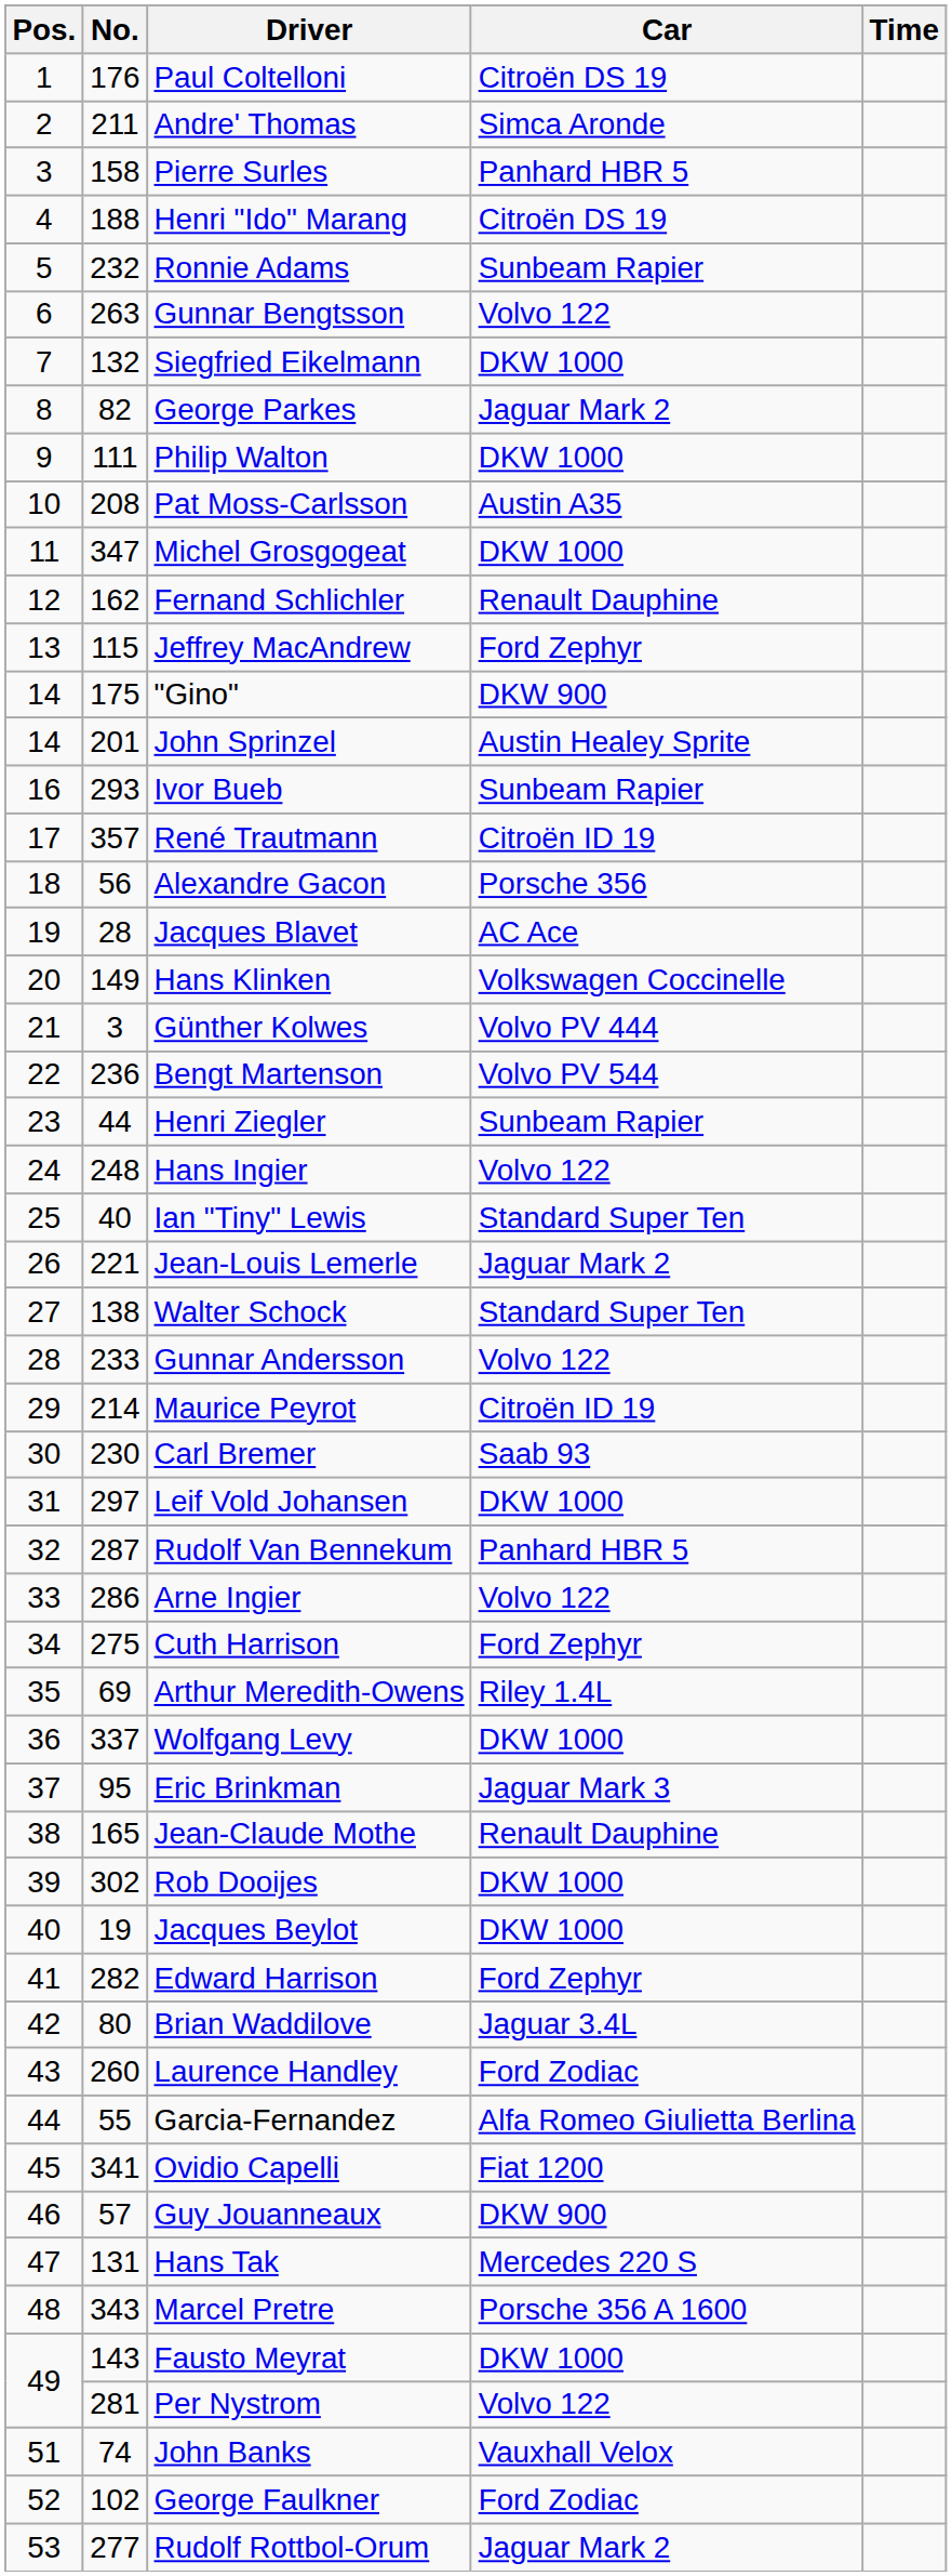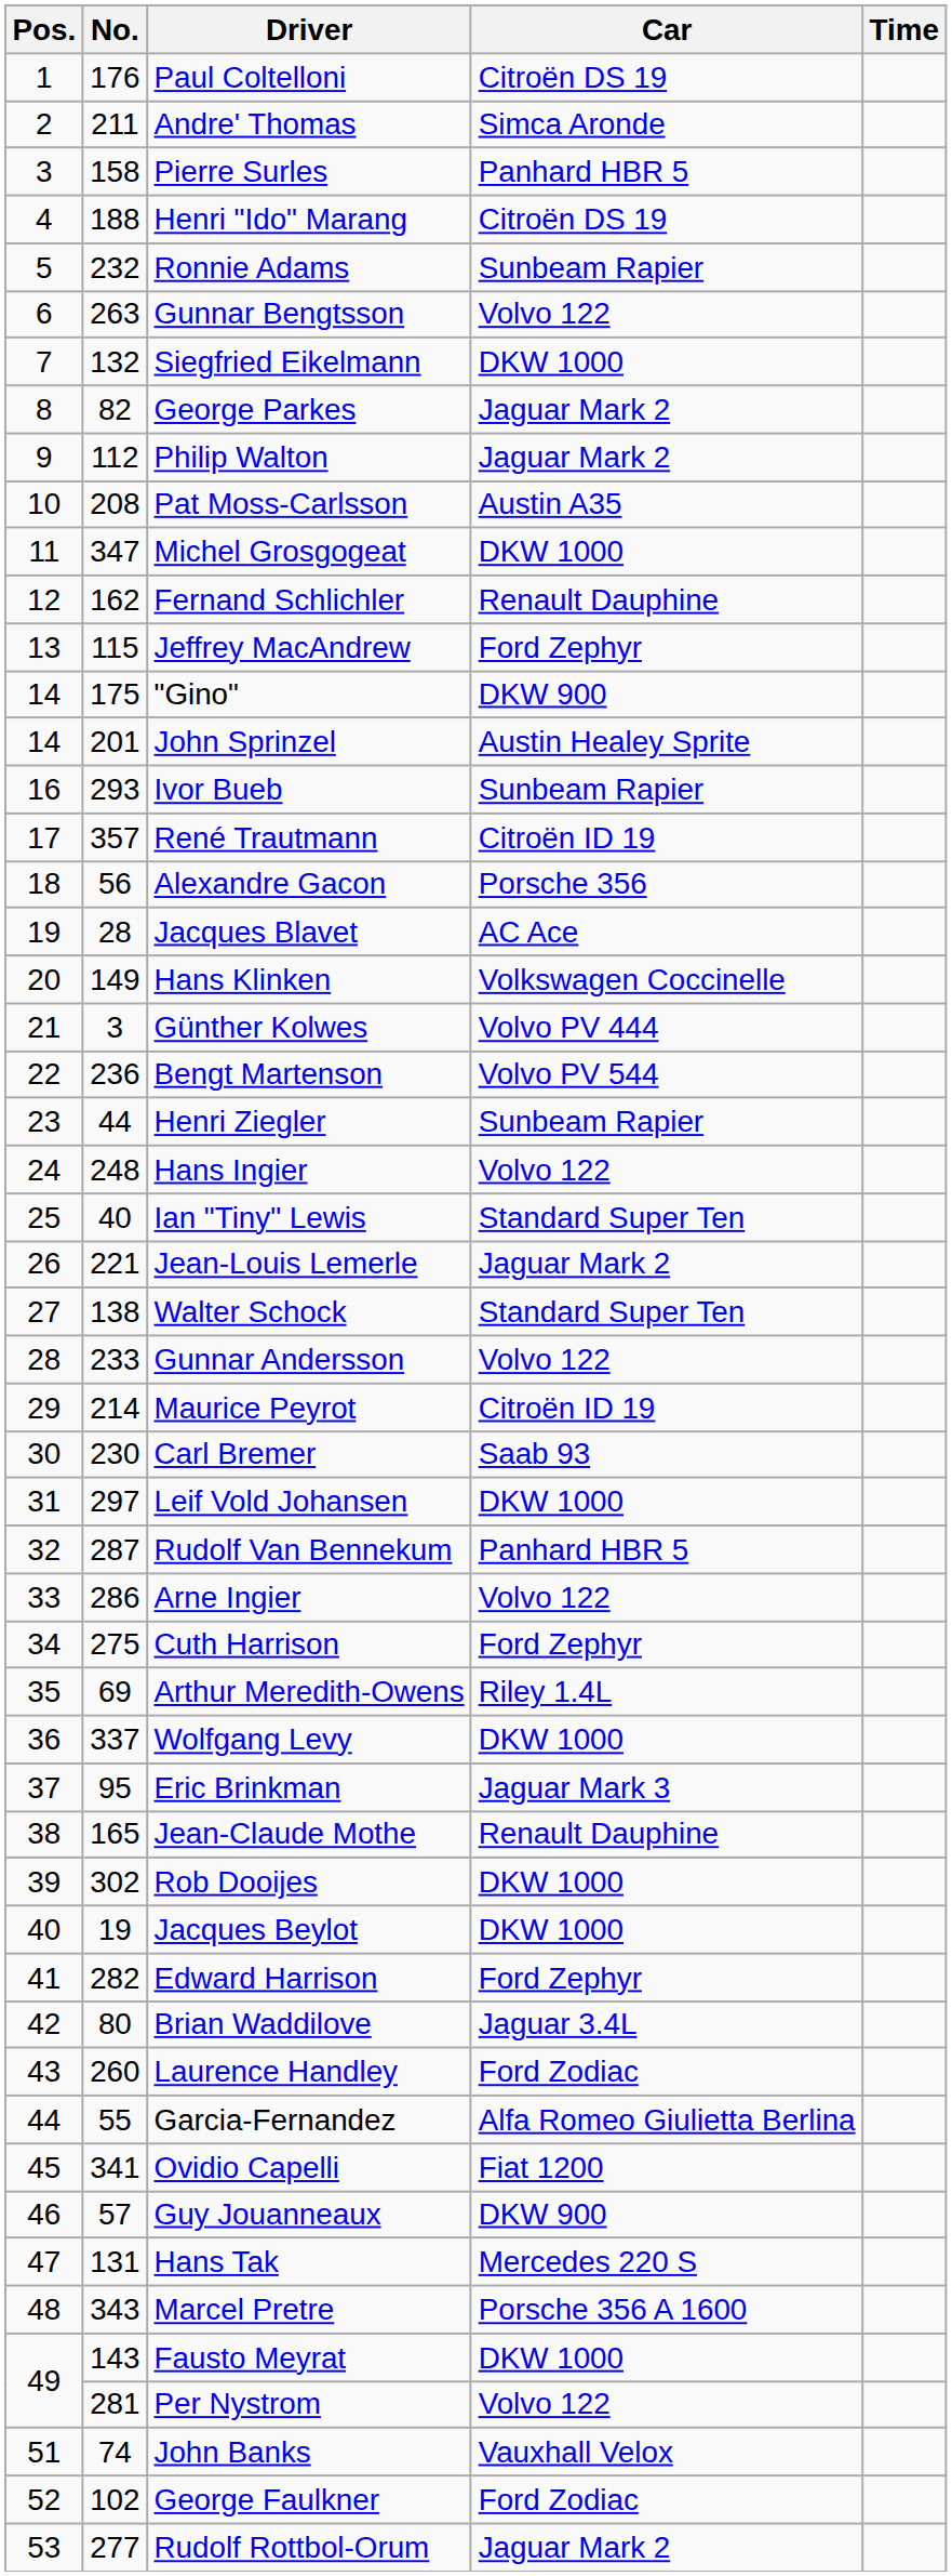Philip Walton | No.: 111 -> 112
Philip Walton | Car: DKW 1000 -> Jaguar Mark 2
